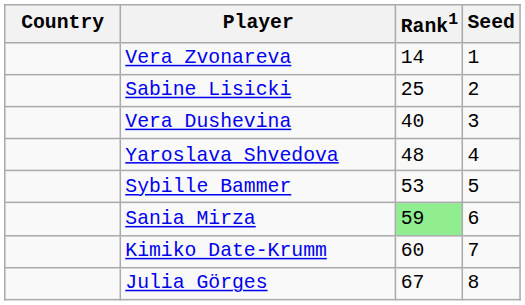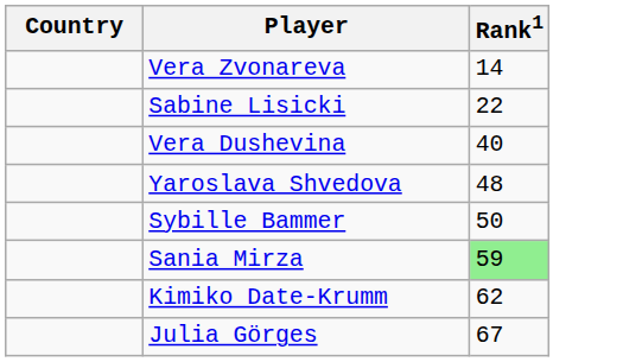- column: Seed | 1 | 2 | 3 | 4 | 5 | 6 | 7 | 8
Sabine Lisicki | Rank1: 25 -> 22
Sybille Bammer | Rank1: 53 -> 50
Kimiko Date-Krumm | Rank1: 60 -> 62
